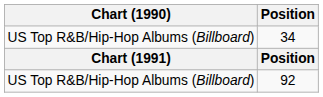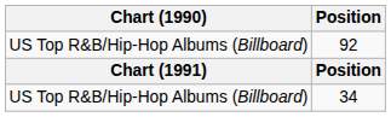rows swapped: 92 <-> 34
